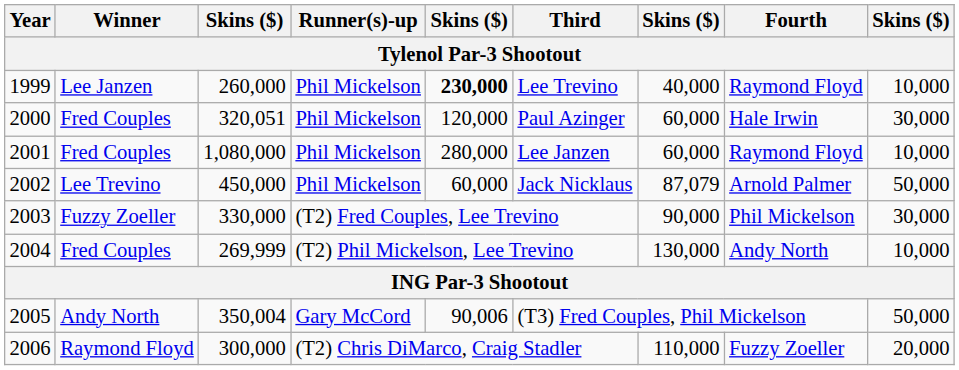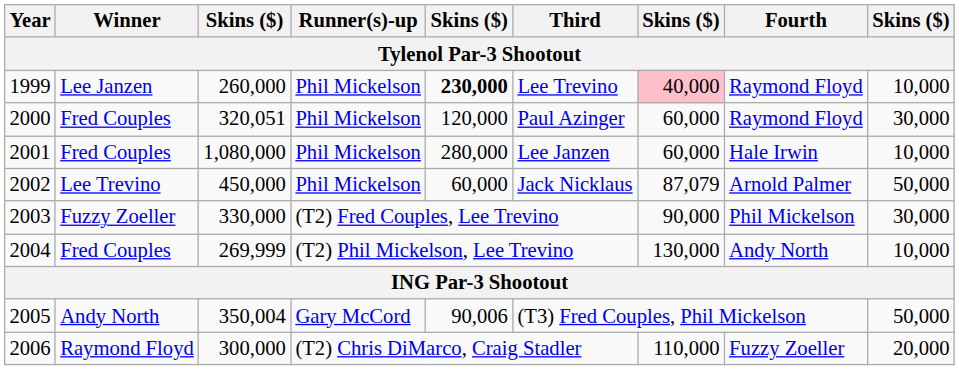1999 | column 7: no background -> pink background
2000 | Fourth: Hale Irwin -> Raymond Floyd
2001 | Fourth: Raymond Floyd -> Hale Irwin
